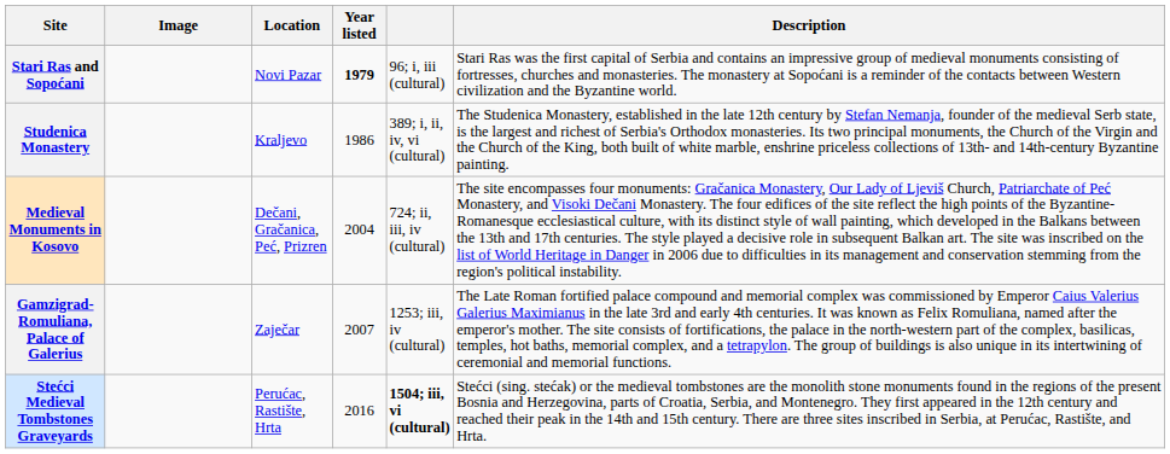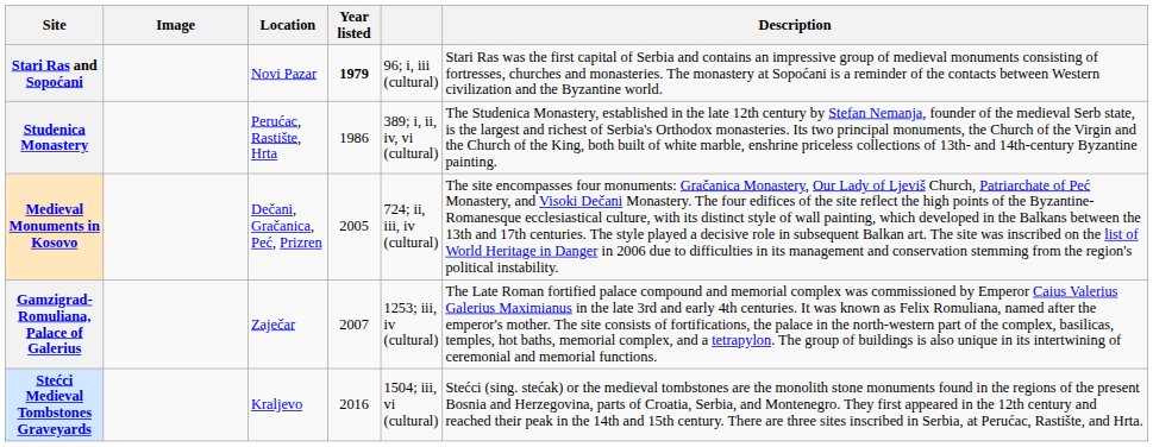Studenica Monastery | Location: Kraljevo -> Perućac, Rastište, Hrta
Medieval Monuments in Kosovo | Year listed: 2004 -> 2005
Stećci Medieval Tombstones Graveyards | Location: Perućac, Rastište, Hrta -> Kraljevo
Stećci Medieval Tombstones Graveyards | column 5: bold -> normal
